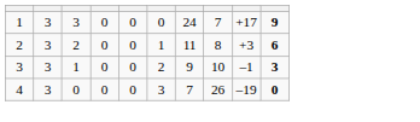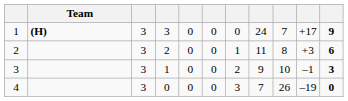+ column: Team | (H)
